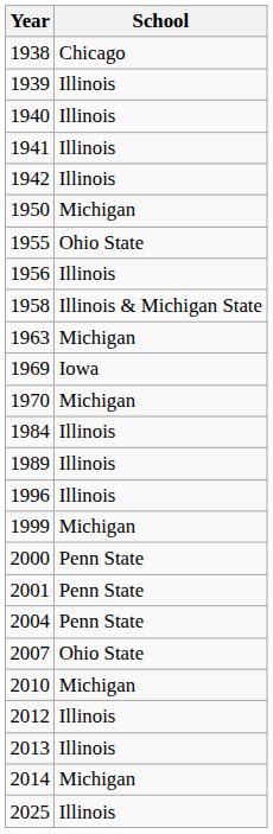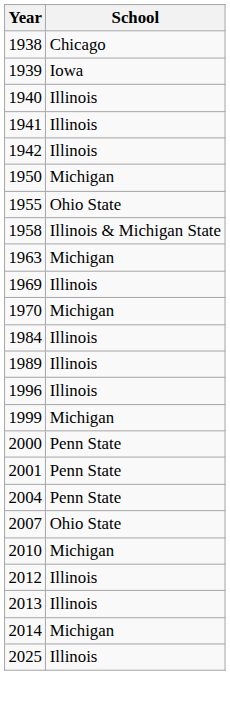1939 | School: Illinois -> Iowa
- row: 1956 | Illinois
1969 | School: Iowa -> Illinois
